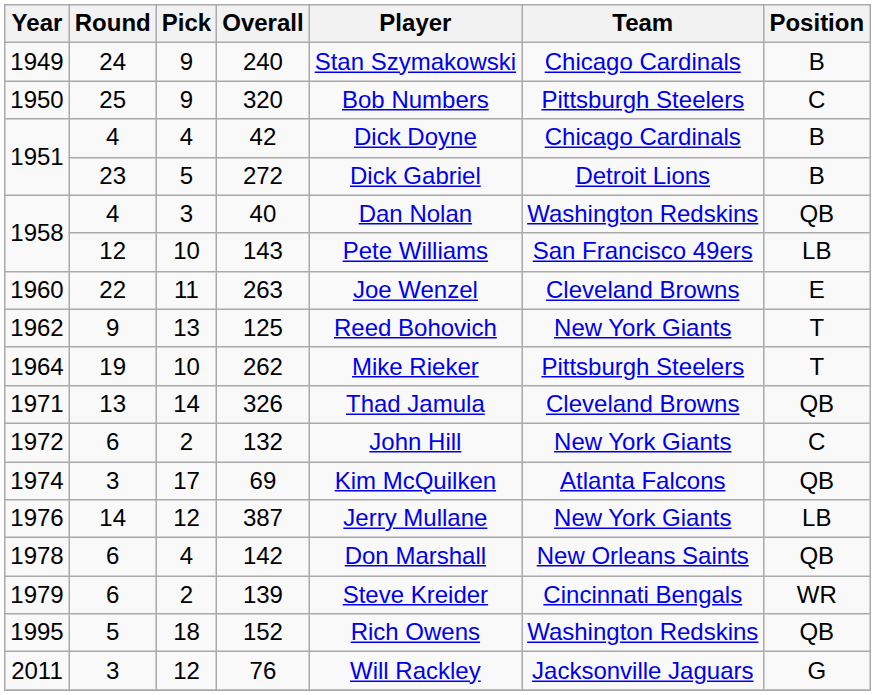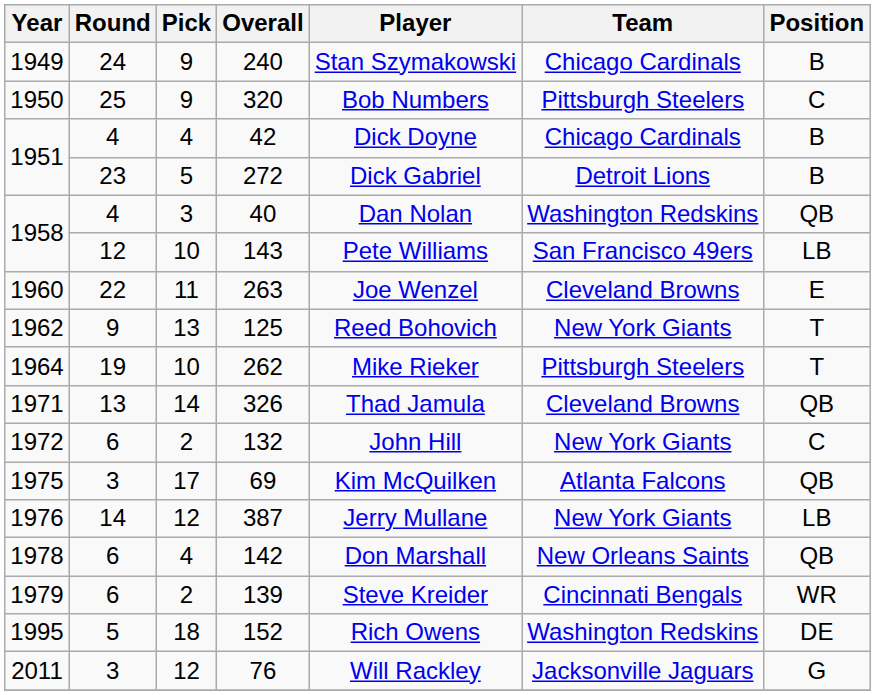69 | Year: 1974 -> 1975
152 | Position: QB -> DE
